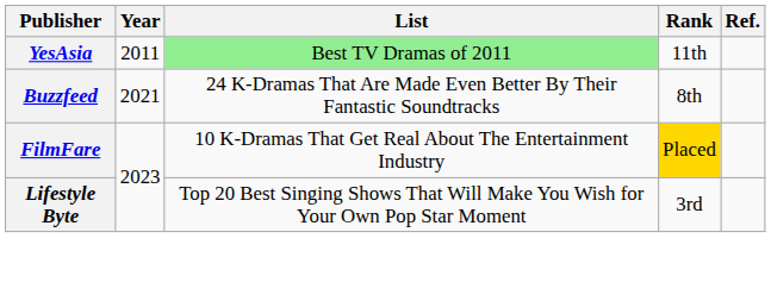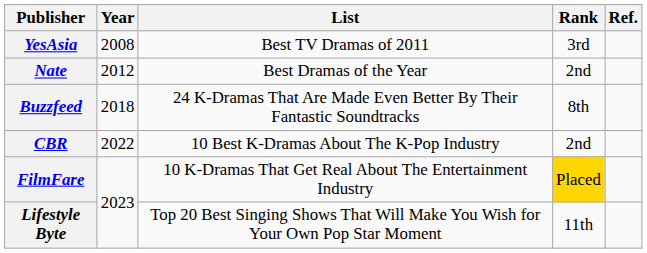YesAsia | Year: 2011 -> 2008
YesAsia | List: lightgreen background -> no background
YesAsia | Rank: 11th -> 3rd
+ row: Nate | 2012 | Best Dramas of the Year | 2nd
Buzzfeed | Year: 2021 -> 2018
+ row: CBR | 2022 | 10 Best K-Dramas About The K-Pop Industry | 2nd
Lifestyle Byte | Rank: 3rd -> 11th
